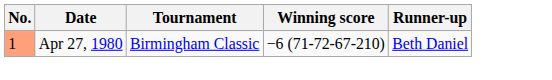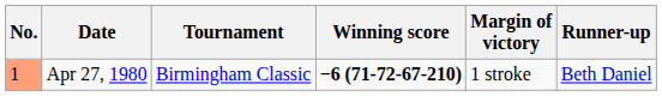+ column: Margin of victory | 1 stroke
Apr 27, 1980 | Winning score: normal -> bold
